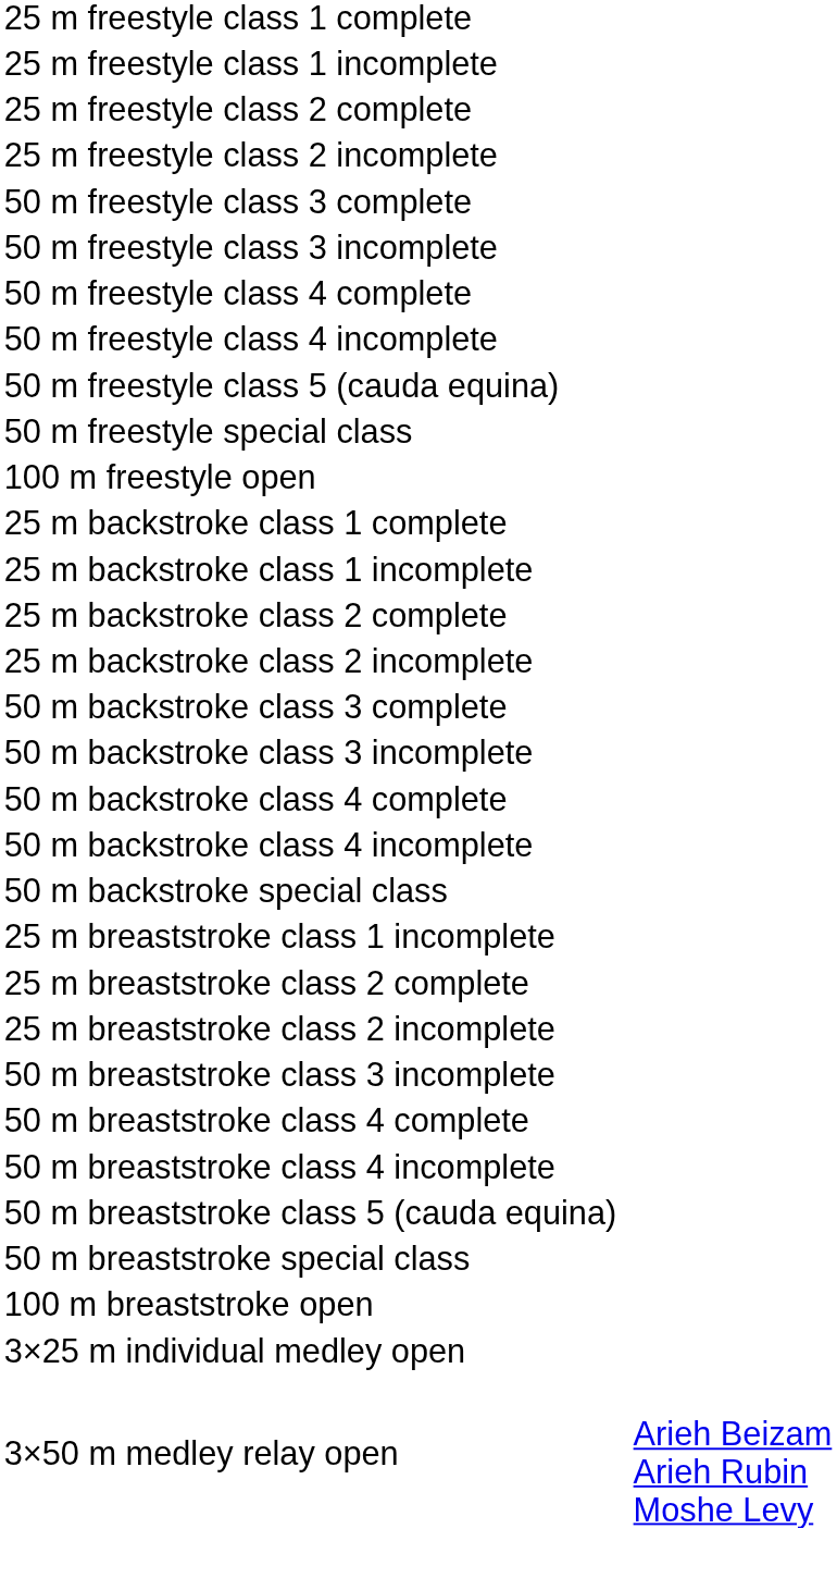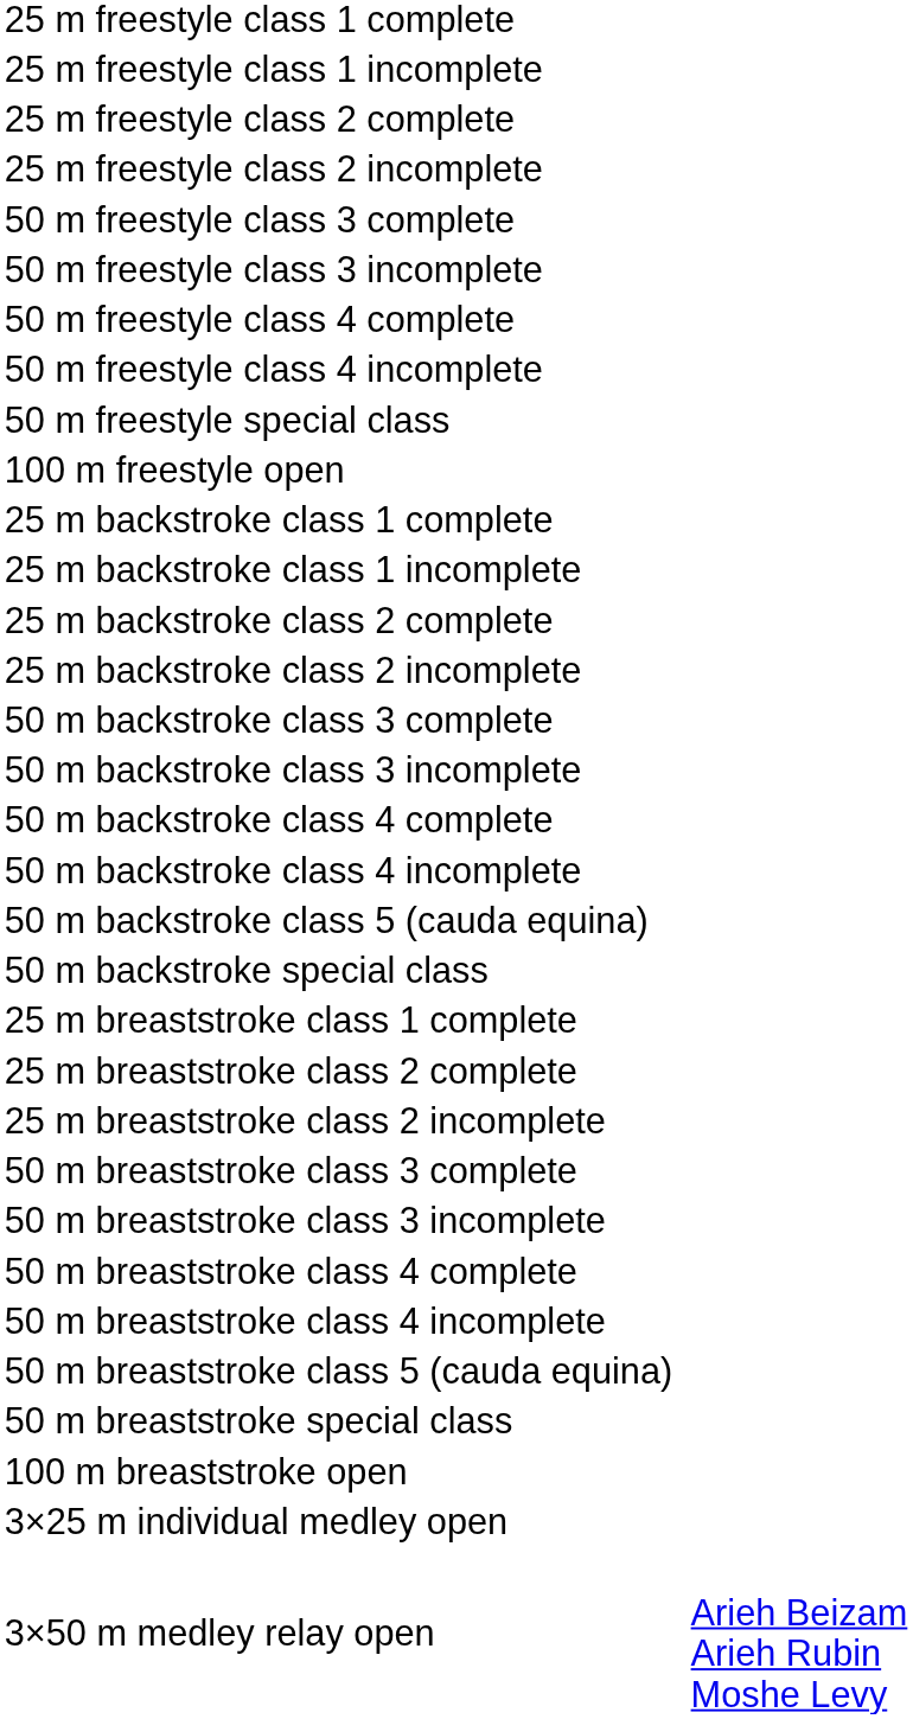- row: 50 m freestyle class 5 (cauda equina)
+ row: 50 m backstroke class 5 (cauda equina)
+ row: 25 m breaststroke class 1 complete
- row: 25 m breaststroke class 1 incomplete
+ row: 50 m breaststroke class 3 complete
